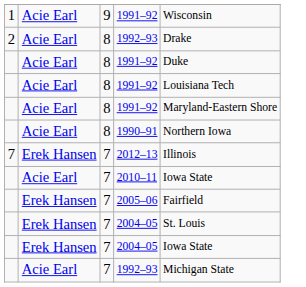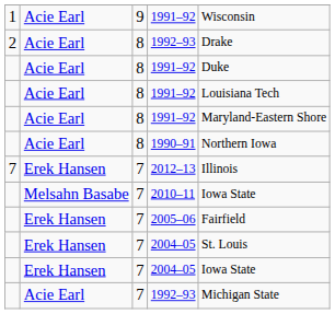2010–11 | column 2: Acie Earl -> Melsahn Basabe
